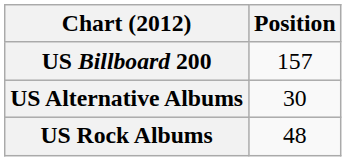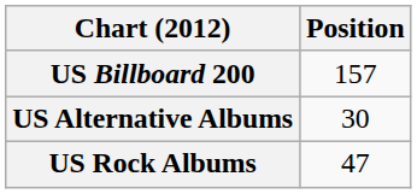US Rock Albums | Position: 48 -> 47
